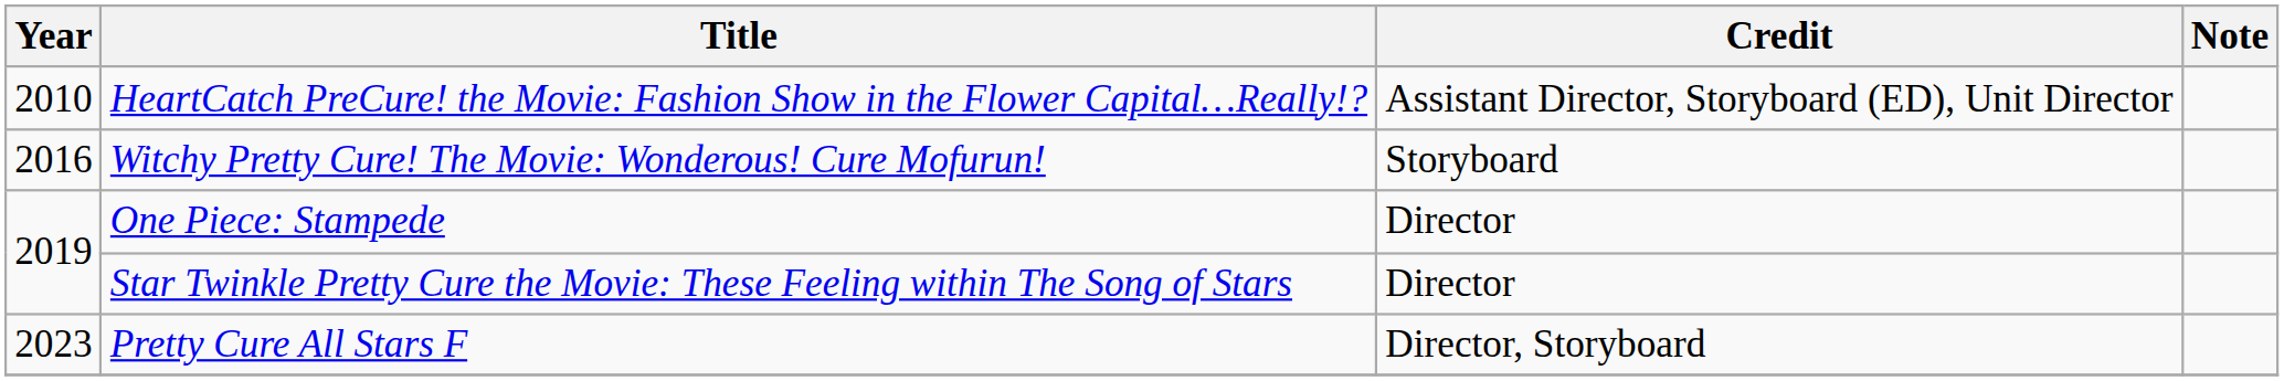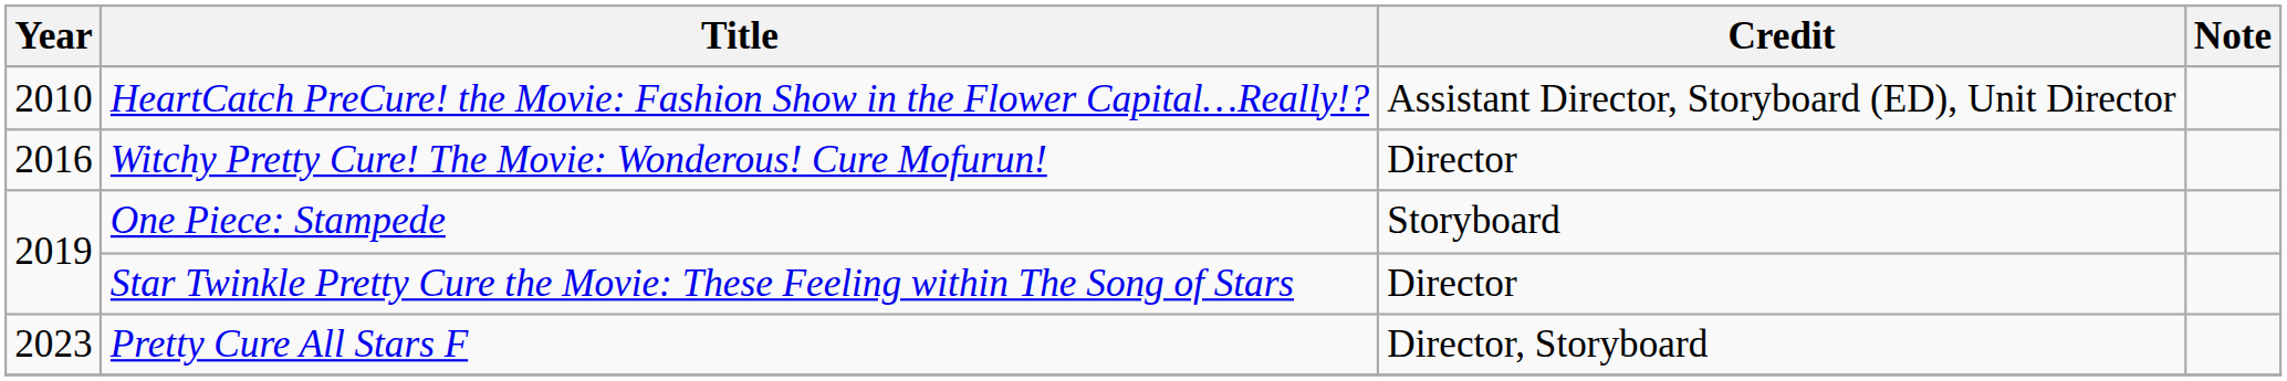Witchy Pretty Cure! The Movie: Wonderous! Cure Mofurun! | Credit: Storyboard -> Director
One Piece: Stampede | Credit: Director -> Storyboard
